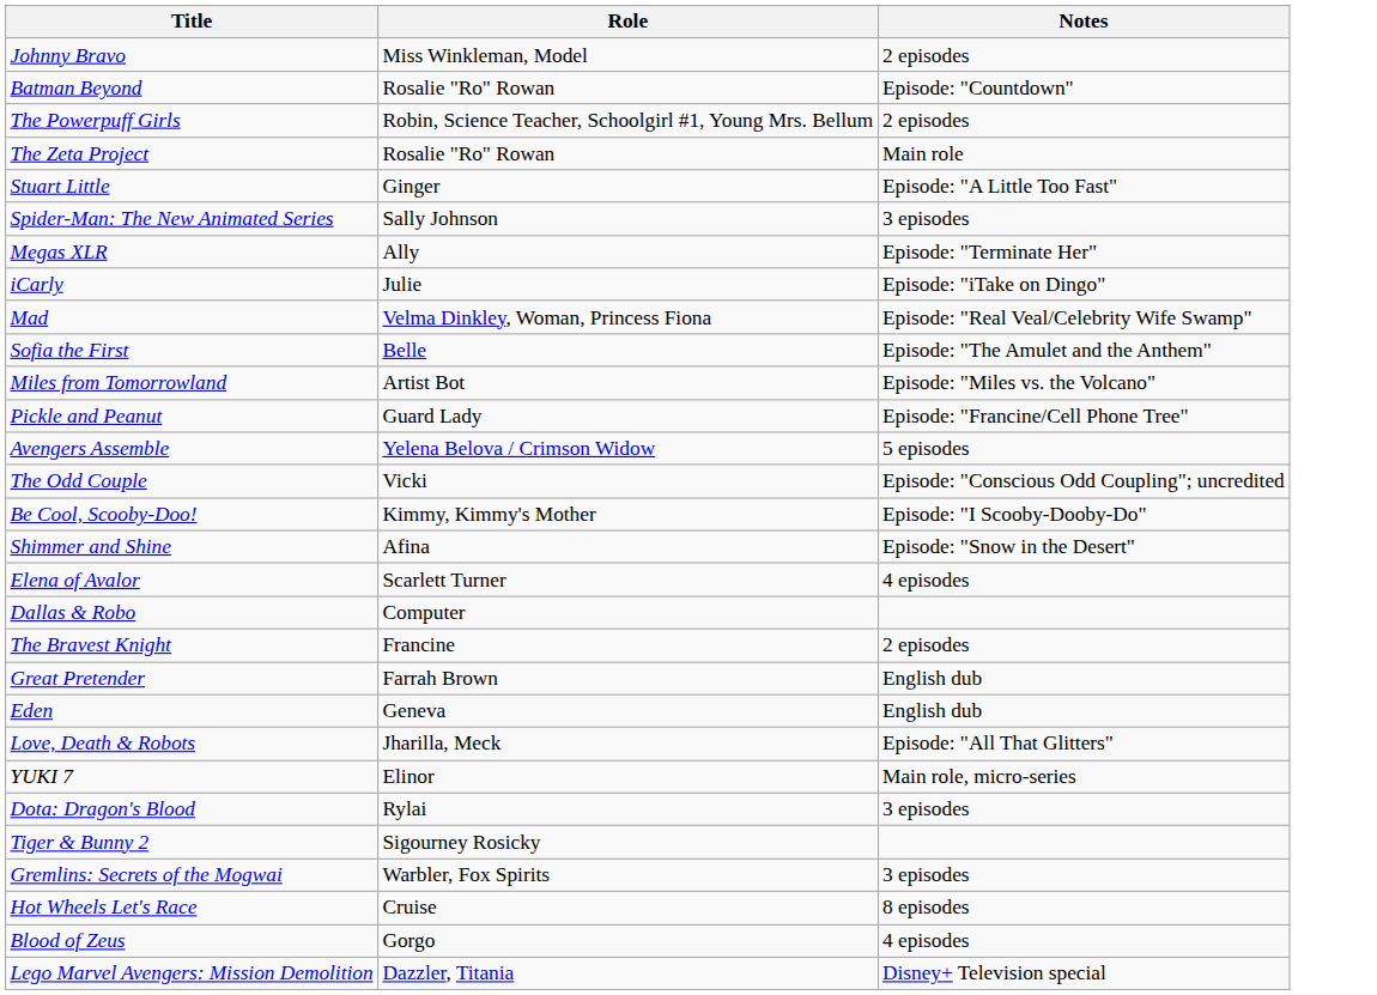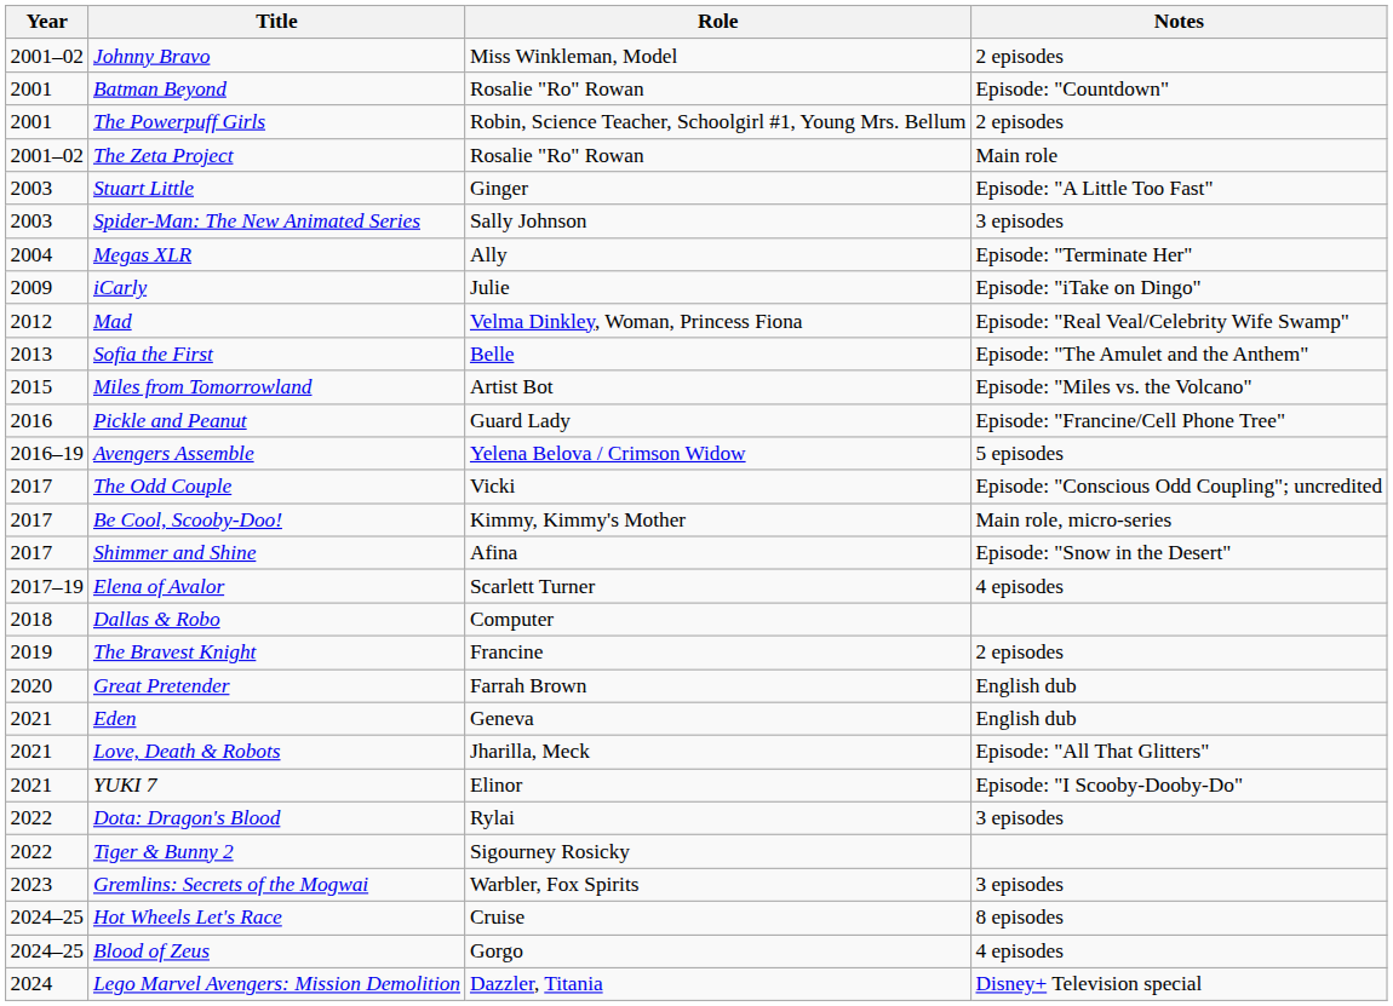+ column: Year | 2001–02 | 2001 | 2001 | 2001–02 | 2003 | 2003 | 2004 | 2009 | 2012 | 2013 | 2015 | 2016 | 2016–19 | 2017 | 2017 | 2017 | 2017–19 | 2018 | 2019 | 2020 | 2021 | 2021 | 2021 | 2022 | 2022 | 2023 | 2024–25 | 2024–25 | 2024
Be Cool, Scooby-Doo! | Notes: Episode: "I Scooby-Dooby-Do" -> Main role, micro-series
YUKI 7 | Notes: Main role, micro-series -> Episode: "I Scooby-Dooby-Do"
